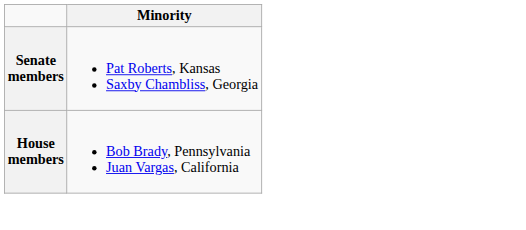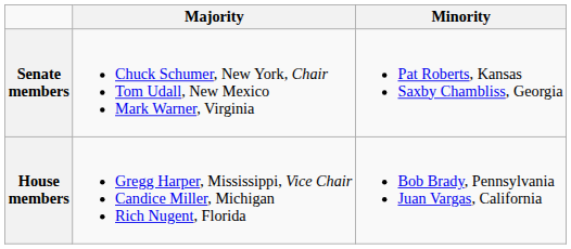+ column: Majority | Chuck Schumer, New York, Chair Tom Udall, New Mexico Mark Warner, Virginia | Gregg Harper, Mississippi, Vice Chair Candice Miller, Michigan Rich Nugent, Florida
